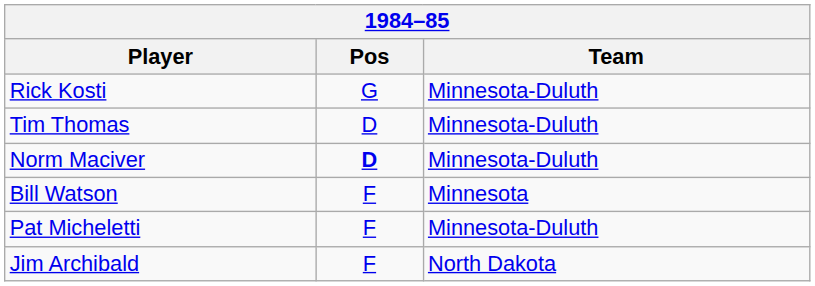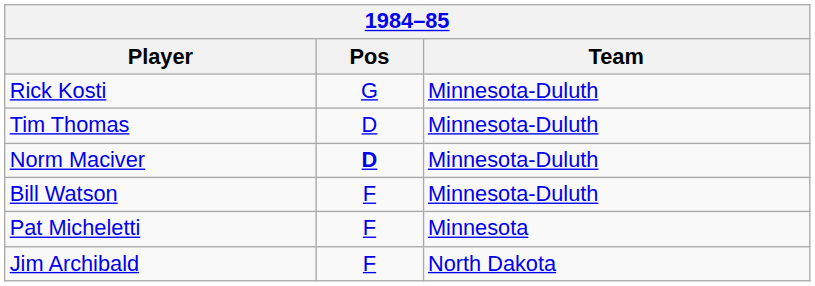Bill Watson | Team: Minnesota -> Minnesota-Duluth
Pat Micheletti | Team: Minnesota-Duluth -> Minnesota
